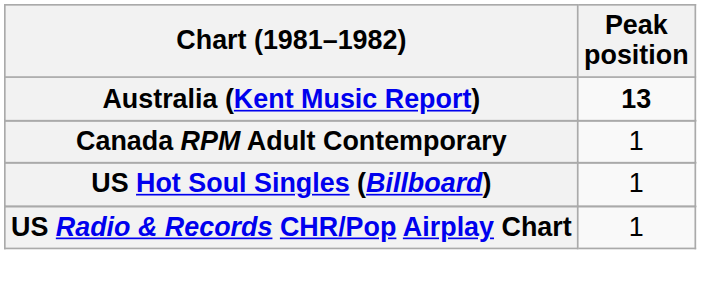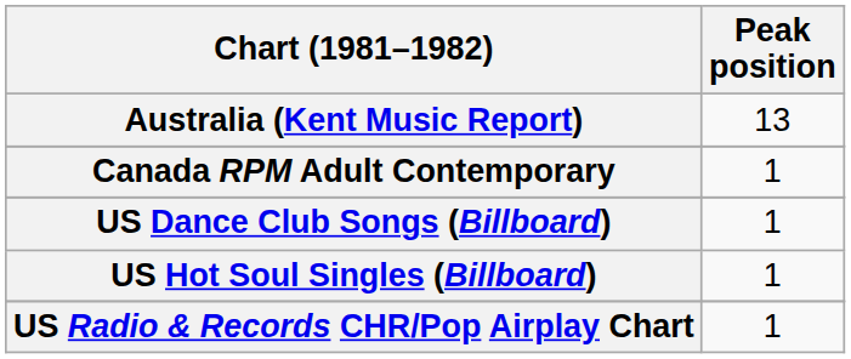Australia (Kent Music Report) | Peak position: bold -> normal
+ row: US Dance Club Songs (Billboard) | 1
